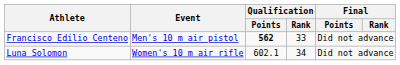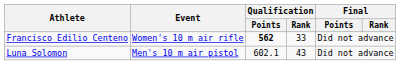Francisco Edilio Centeno | Event: Men's 10 m air pistol -> Women's 10 m air rifle
Luna Solomon | Event: Women's 10 m air rifle -> Men's 10 m air pistol
Luna Solomon | Qualification / Rank: 34 -> 43
